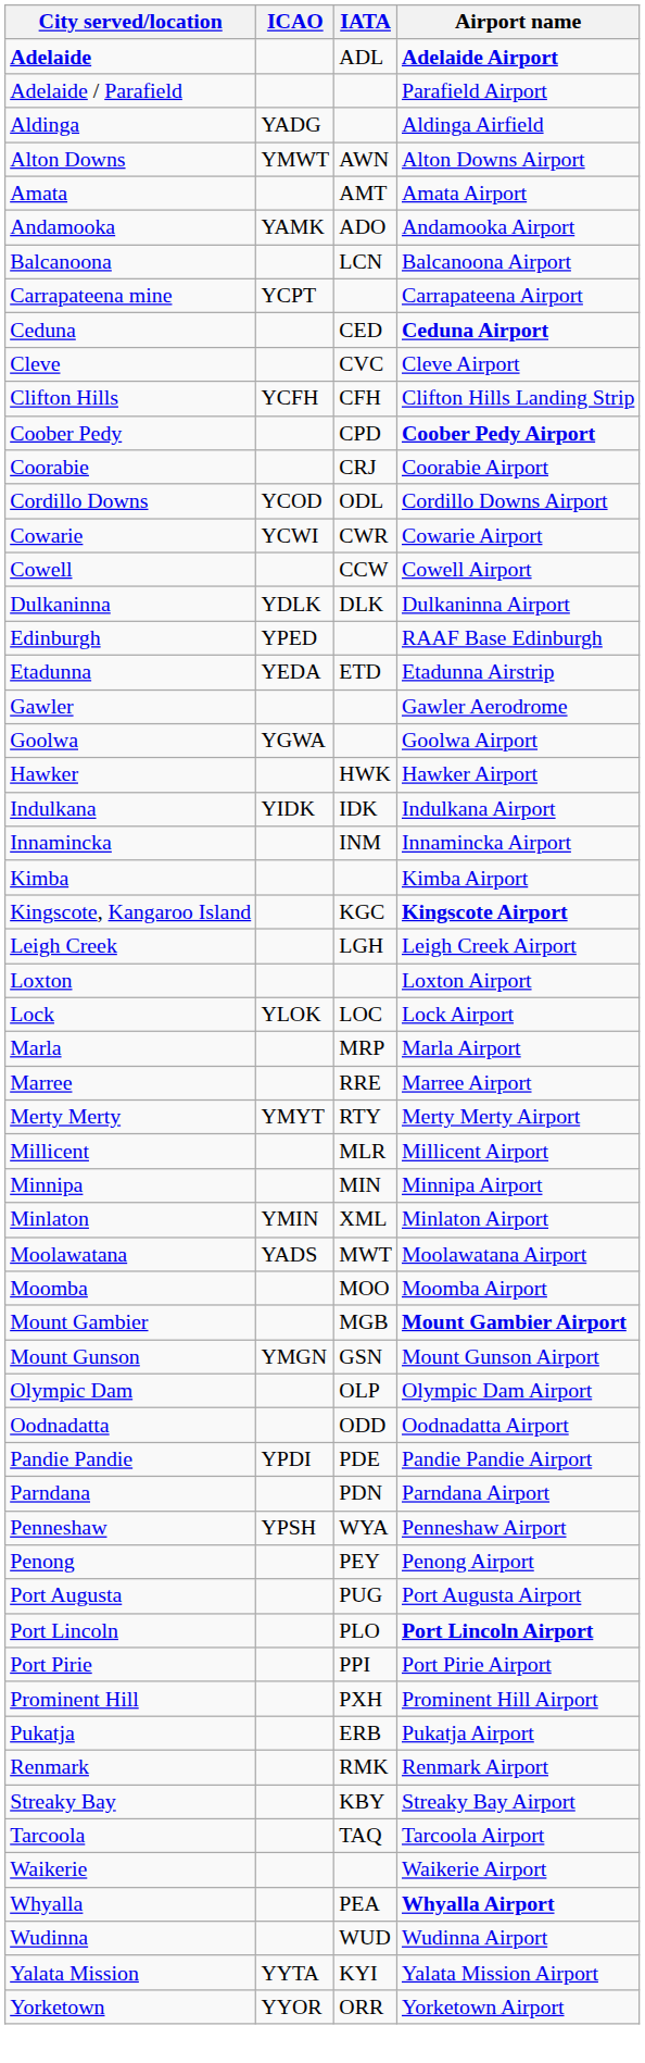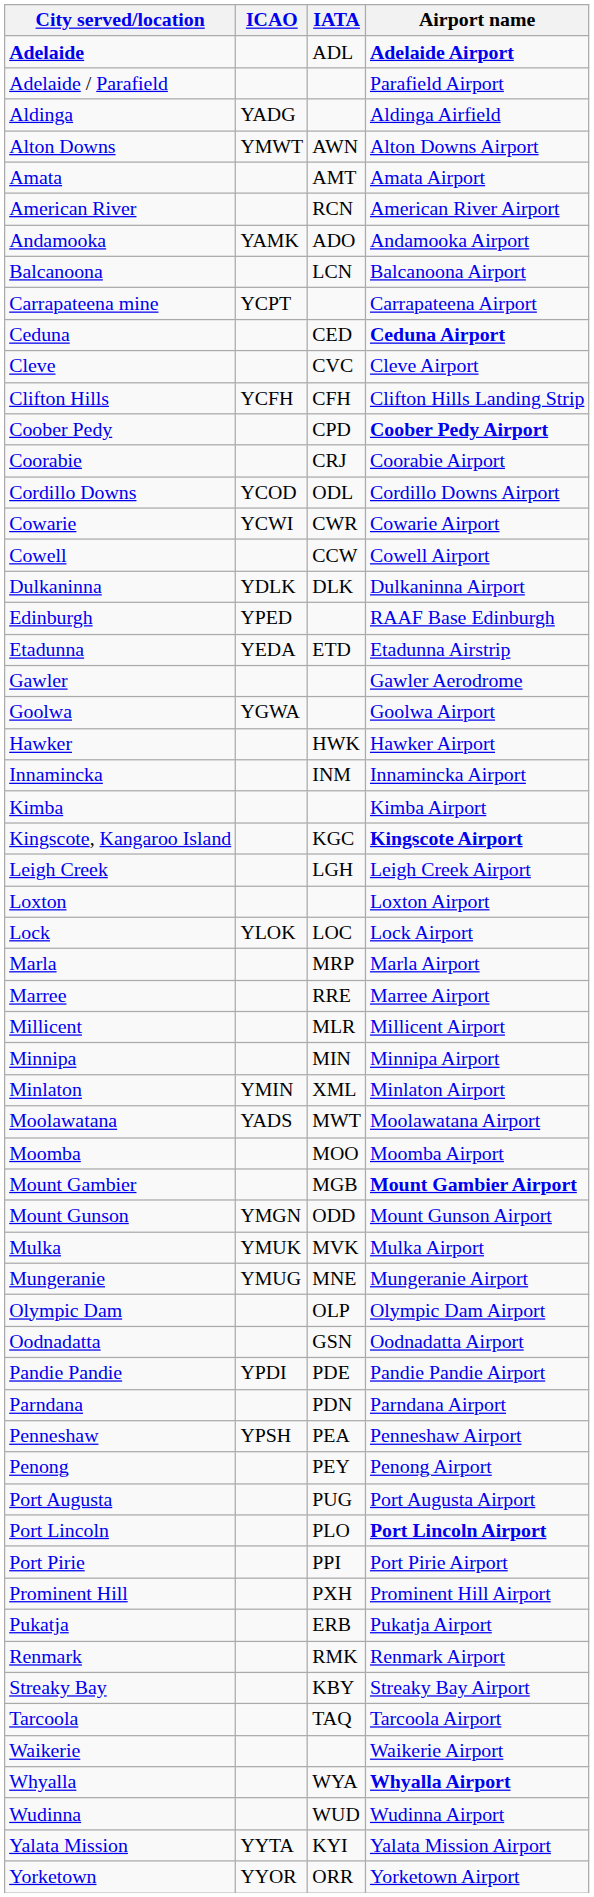+ row: American River | RCN | American River Airport
- row: Indulkana | YIDK | IDK | Indulkana Airport
- row: Merty Merty | YMYT | RTY | Merty Merty Airport
Mount Gunson | IATA: GSN -> ODD
+ row: Mulka | YMUK | MVK | Mulka Airport
+ row: Mungeranie | YMUG | MNE | Mungeranie Airport
Oodnadatta | IATA: ODD -> GSN
Penneshaw | IATA: WYA -> PEA
Whyalla | IATA: PEA -> WYA
